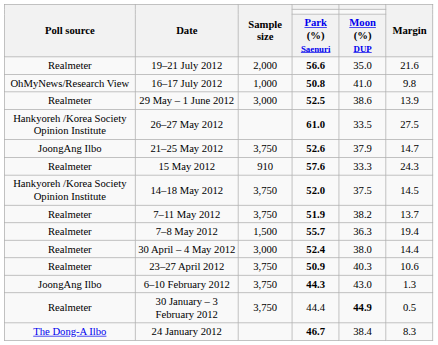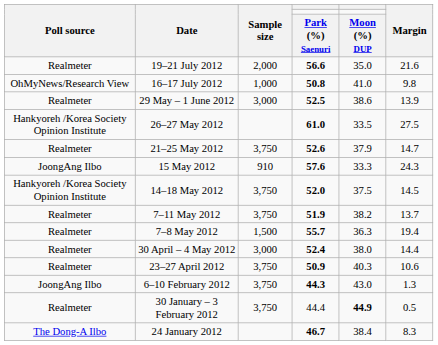21–25 May 2012 | Poll source: JoongAng Ilbo -> Realmeter
15 May 2012 | Poll source: Realmeter -> JoongAng Ilbo
